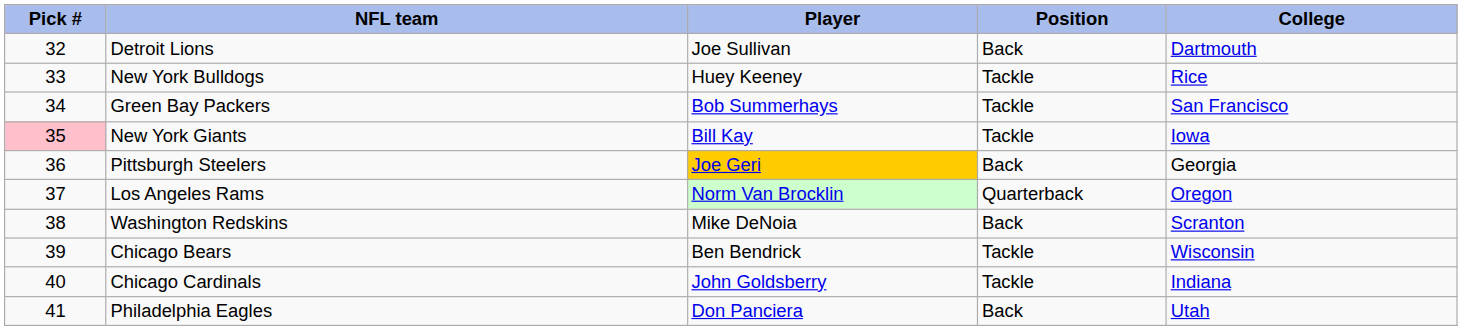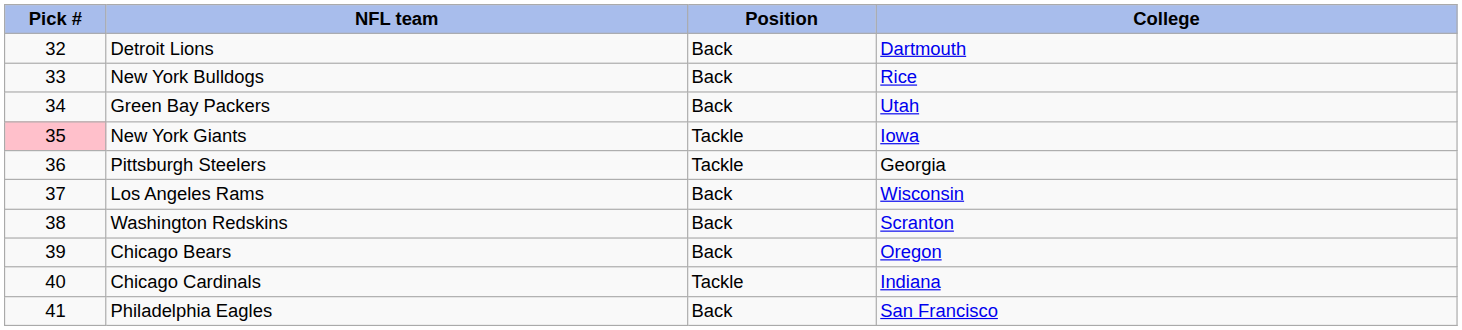- column: Player | Joe Sullivan | Huey Keeney | Bob Summerhays | Bill Kay | Joe Geri | Norm Van Brocklin | Mike DeNoia | Ben Bendrick | John Goldsberry | Don Panciera
New York Bulldogs | Position: Tackle -> Back
Green Bay Packers | Position: Tackle -> Back
Green Bay Packers | College: San Francisco -> Utah
Pittsburgh Steelers | Position: Back -> Tackle
Los Angeles Rams | Position: Quarterback -> Back
Los Angeles Rams | College: Oregon -> Wisconsin
Chicago Bears | Position: Tackle -> Back
Chicago Bears | College: Wisconsin -> Oregon
Philadelphia Eagles | College: Utah -> San Francisco
